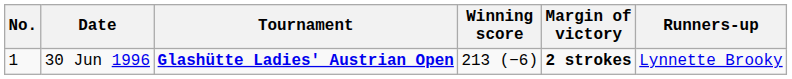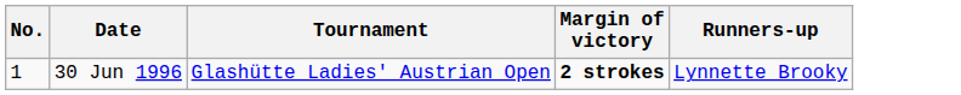- column: Winning score | 213 (−6)
30 Jun 1996 | Tournament: bold -> normal
